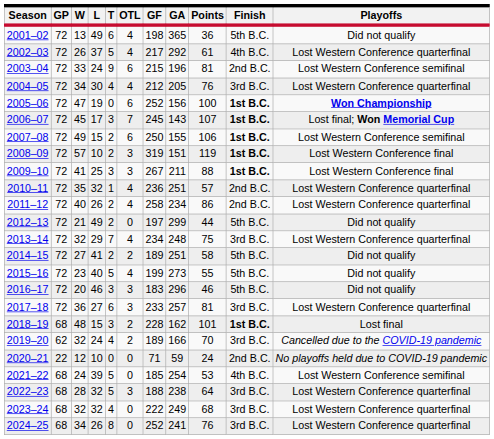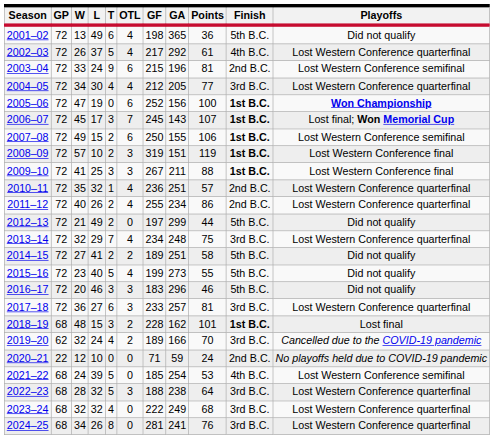2004–05 | Points: 76 -> 77
2011–12 | GF: 258 -> 255
2024–25 | GF: 252 -> 281
